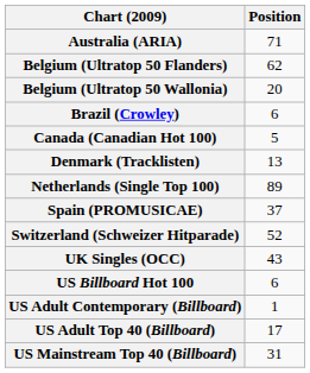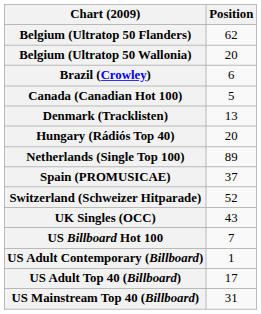- row: Australia (ARIA) | 71
+ row: Hungary (Rádiós Top 40) | 20
US Billboard Hot 100 | Position: 6 -> 7
